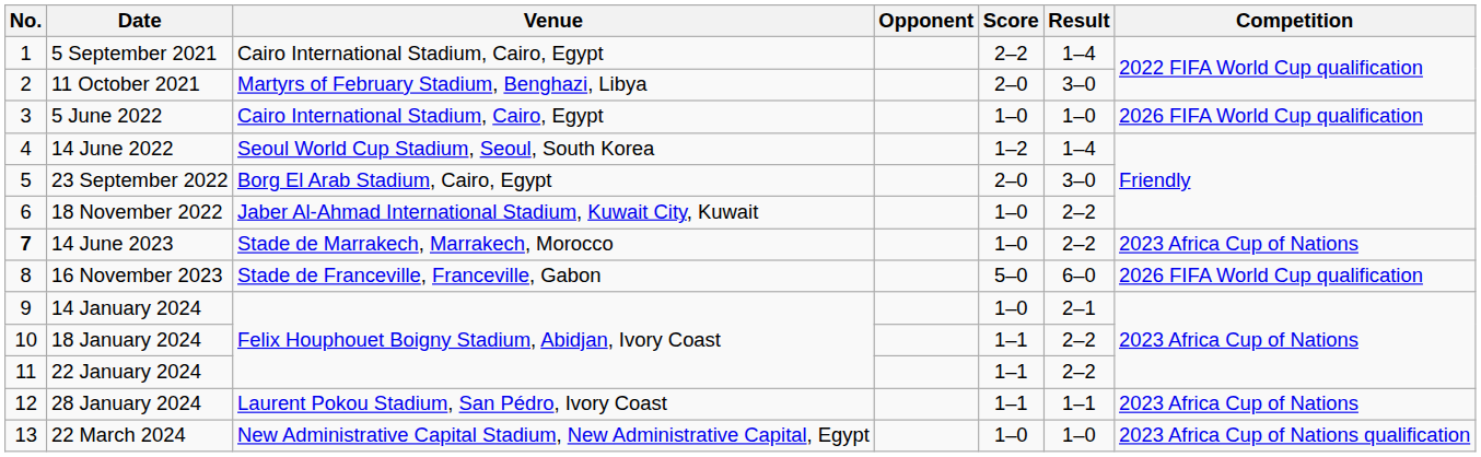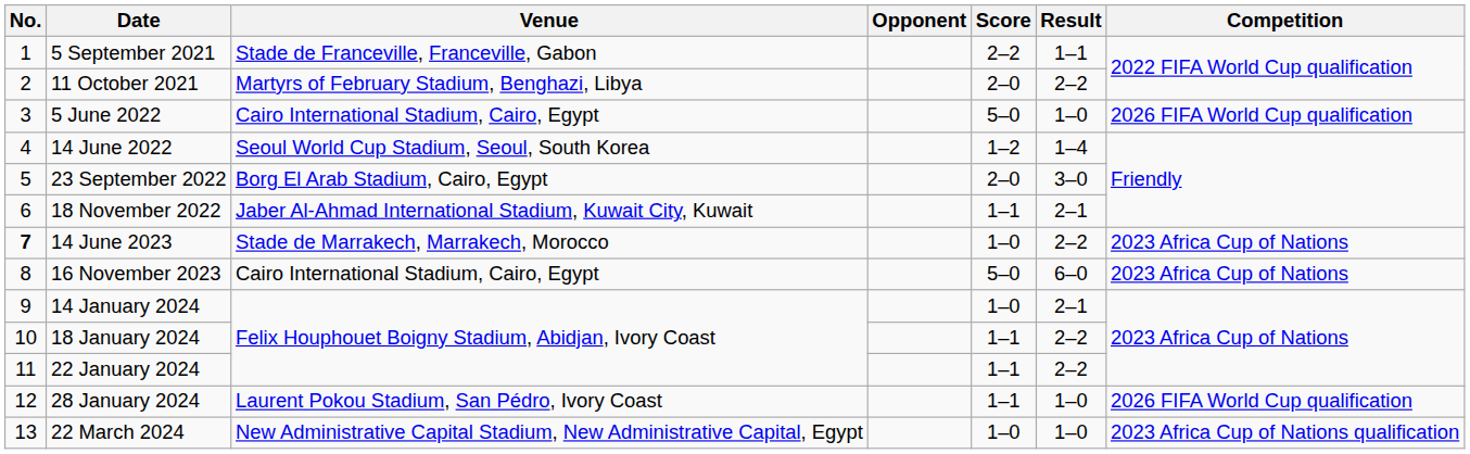5 September 2021 | Venue: Cairo International Stadium, Cairo, Egypt -> Stade de Franceville, Franceville, Gabon
5 September 2021 | Result: 1–4 -> 1–1
11 October 2021 | Result: 3–0 -> 2–2
5 June 2022 | Score: 1–0 -> 5–0
18 November 2022 | Score: 1–0 -> 1–1
18 November 2022 | Result: 2–2 -> 2–1
16 November 2023 | Venue: Stade de Franceville, Franceville, Gabon -> Cairo International Stadium, Cairo, Egypt
16 November 2023 | Competition: 2026 FIFA World Cup qualification -> 2023 Africa Cup of Nations
28 January 2024 | Result: 1–1 -> 1–0
28 January 2024 | Competition: 2023 Africa Cup of Nations -> 2026 FIFA World Cup qualification
